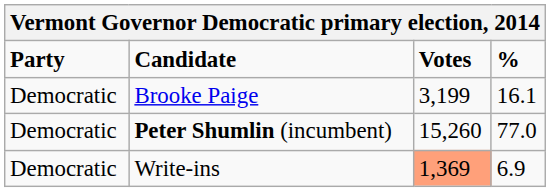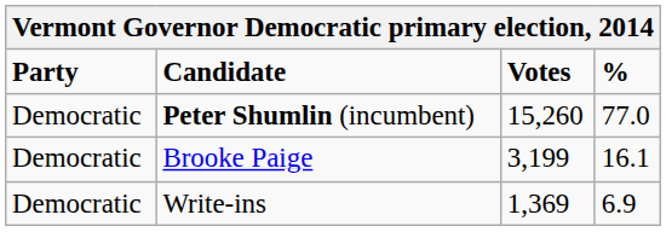rows swapped: Peter Shumlin (incumbent) <-> Brooke Paige
Write-ins | Votes: lightsalmon background -> no background
